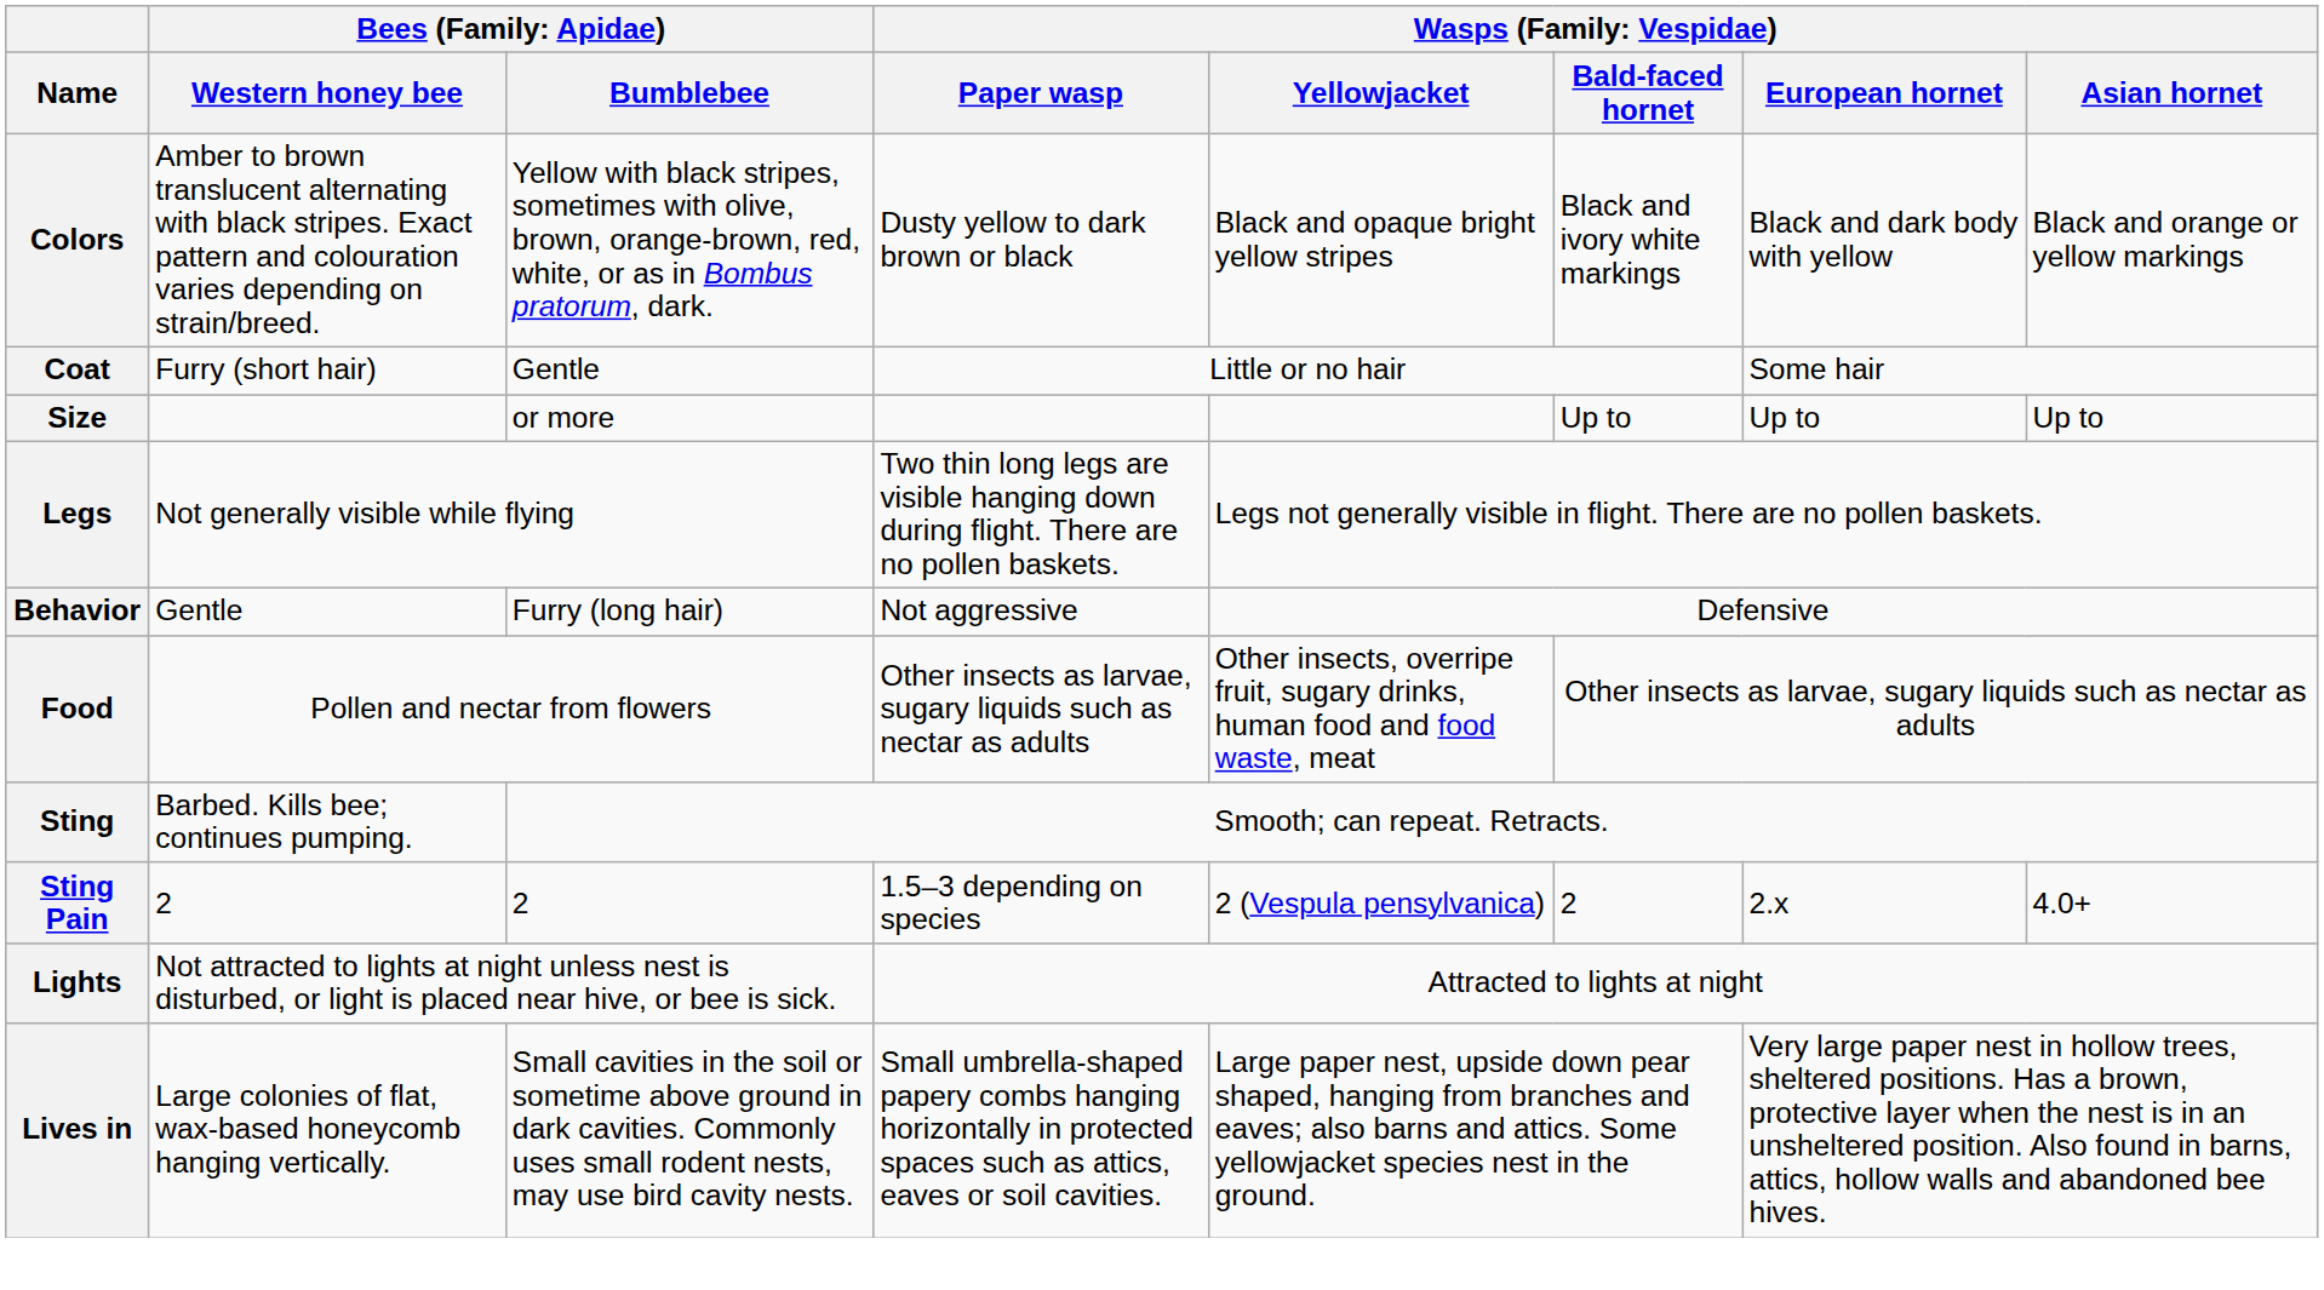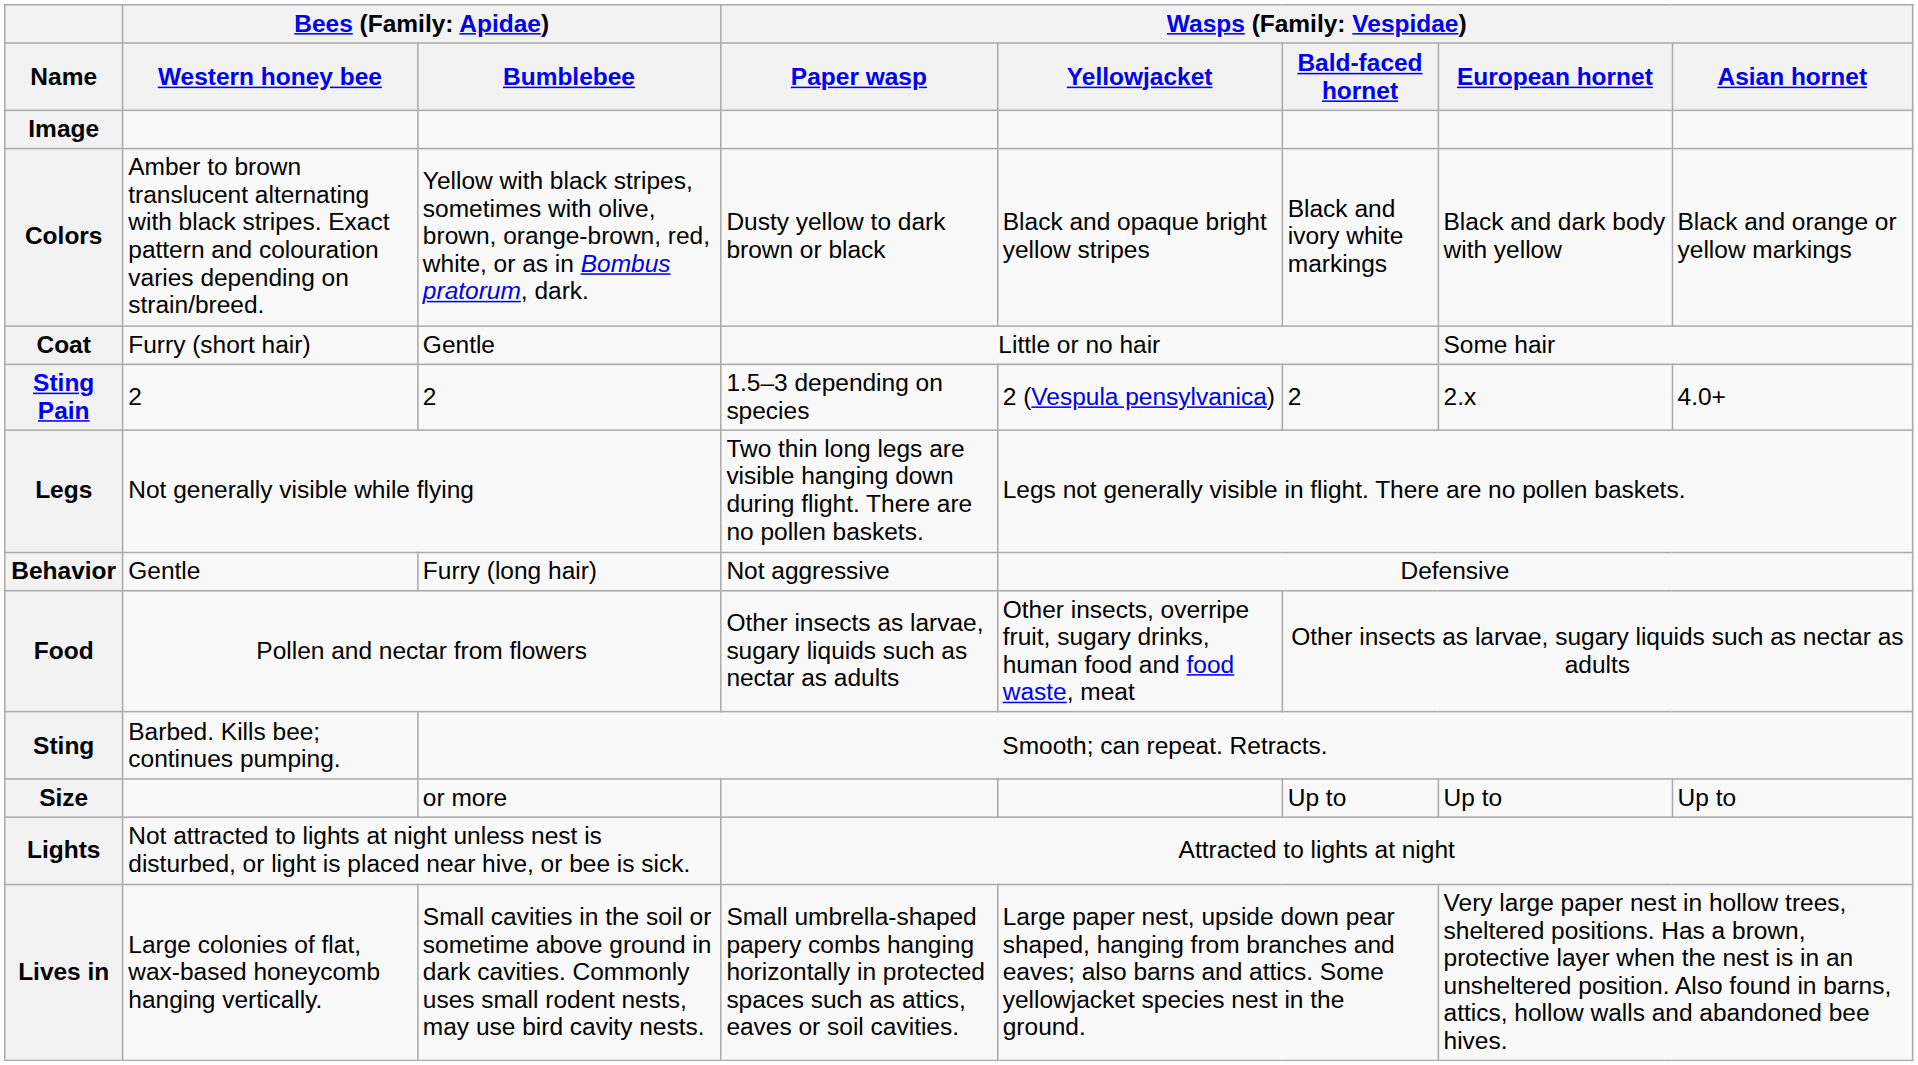+ row: Image
rows swapped: Size <-> Sting Pain
